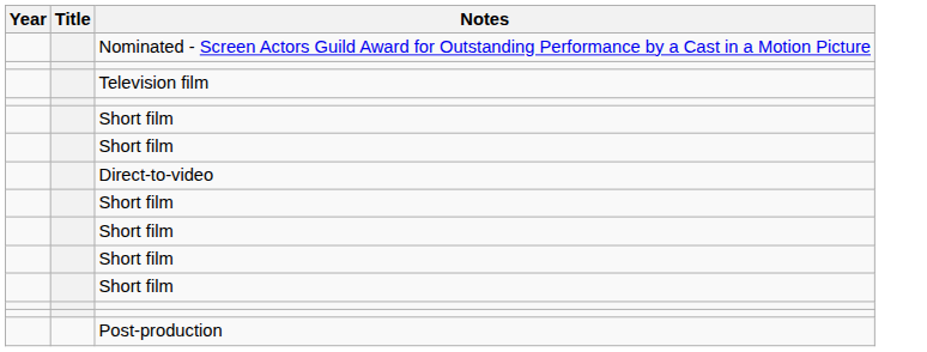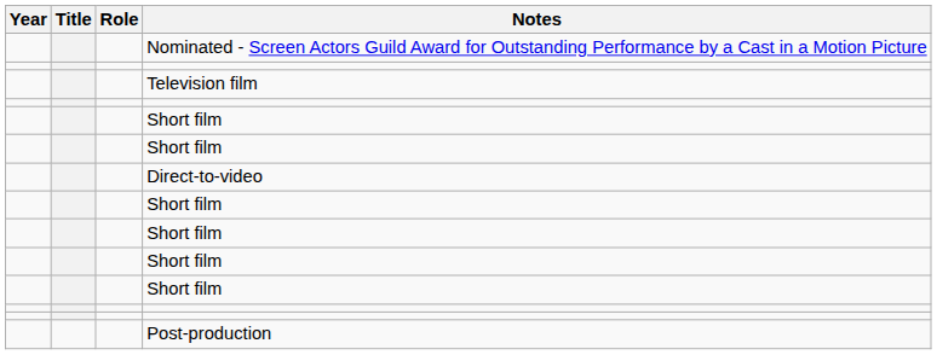+ column: Role
